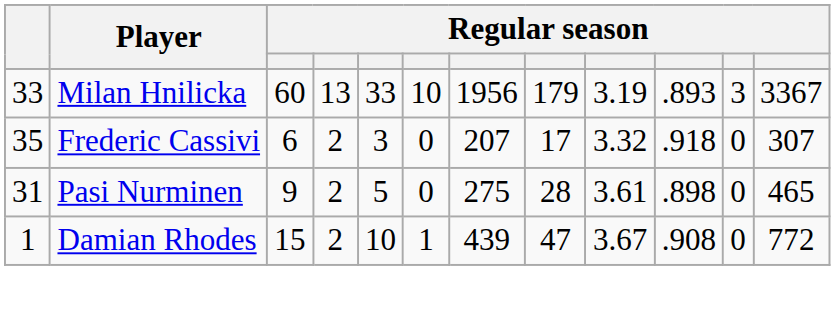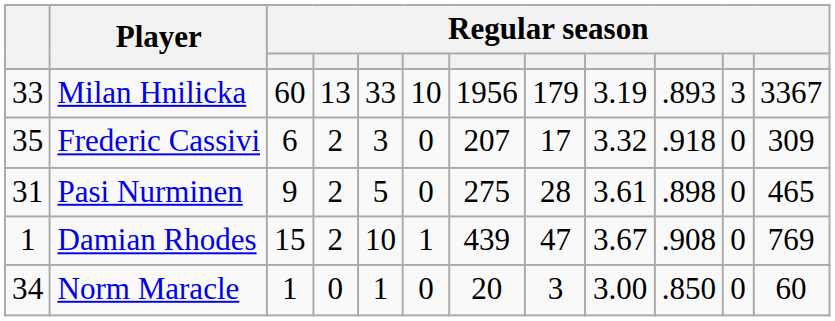Frederic Cassivi | column 12: 307 -> 309
Damian Rhodes | column 12: 772 -> 769
+ row: 34 | Norm Maracle | 1 | 0 | 1 | 0 | 20 | 3 | 3.00 | .850 | 0 | 60
